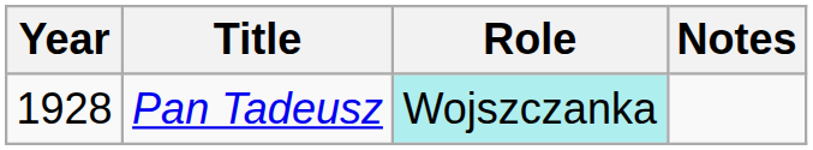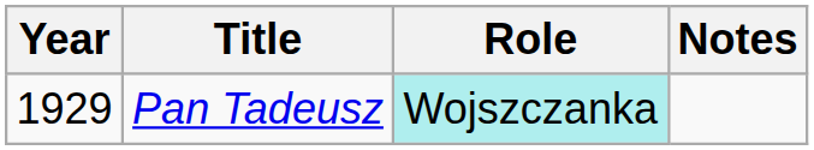Pan Tadeusz | Year: 1928 -> 1929
